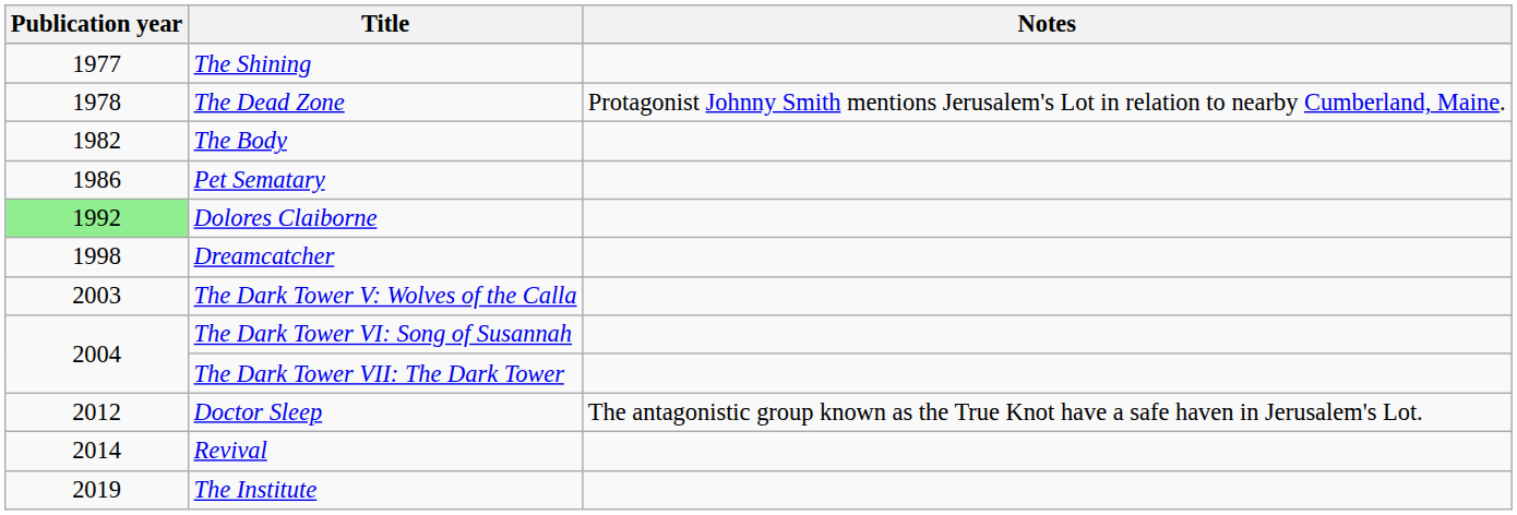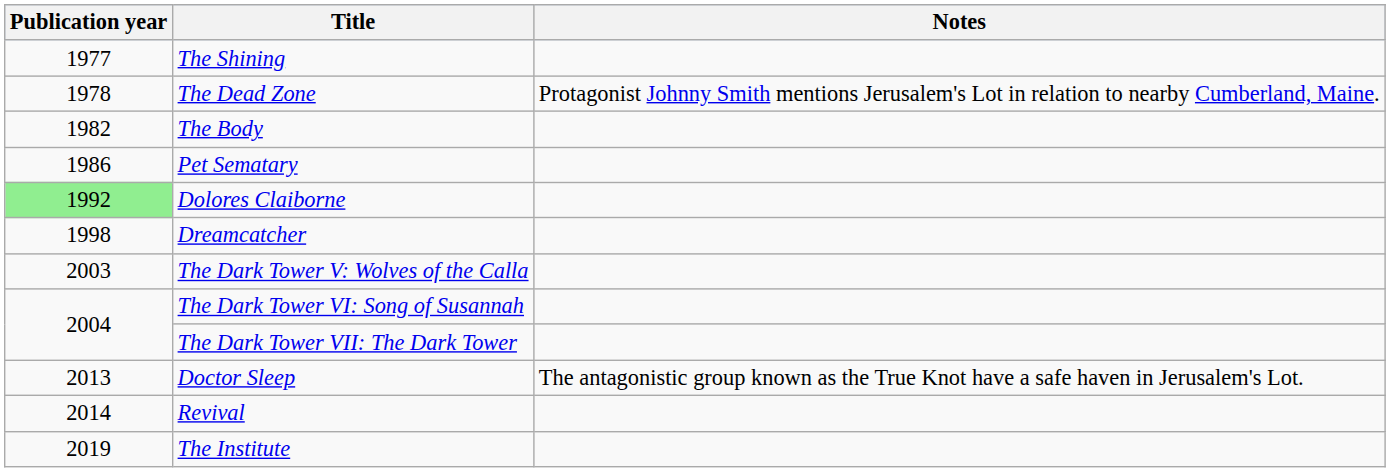Doctor Sleep | Publication year: 2012 -> 2013
